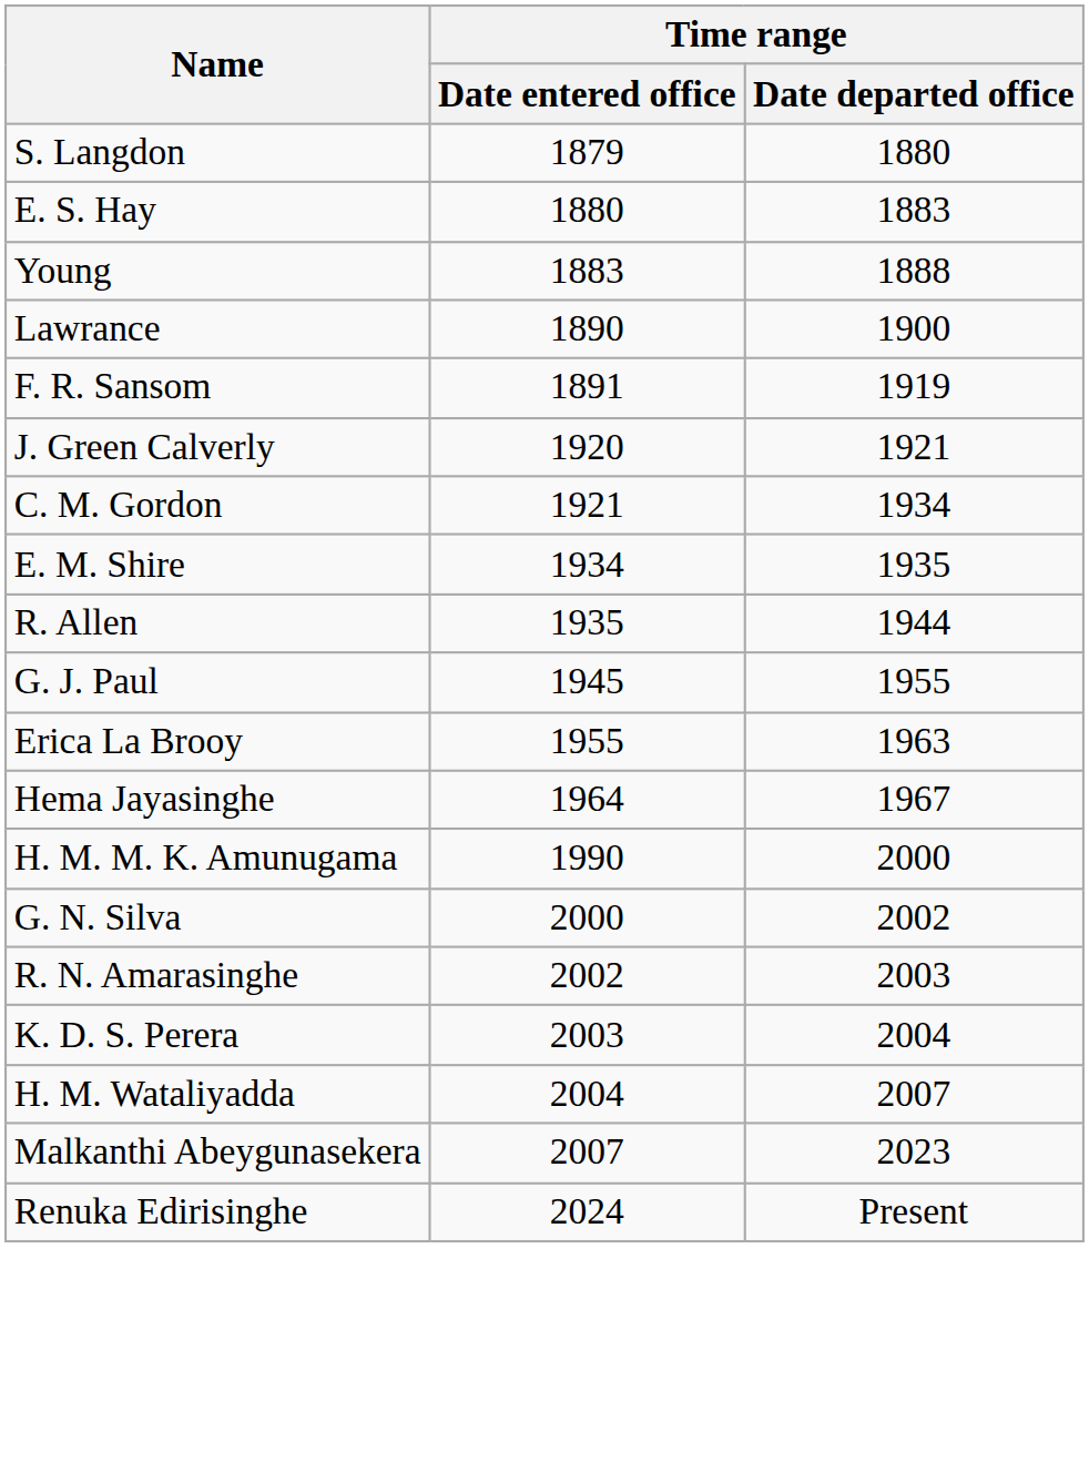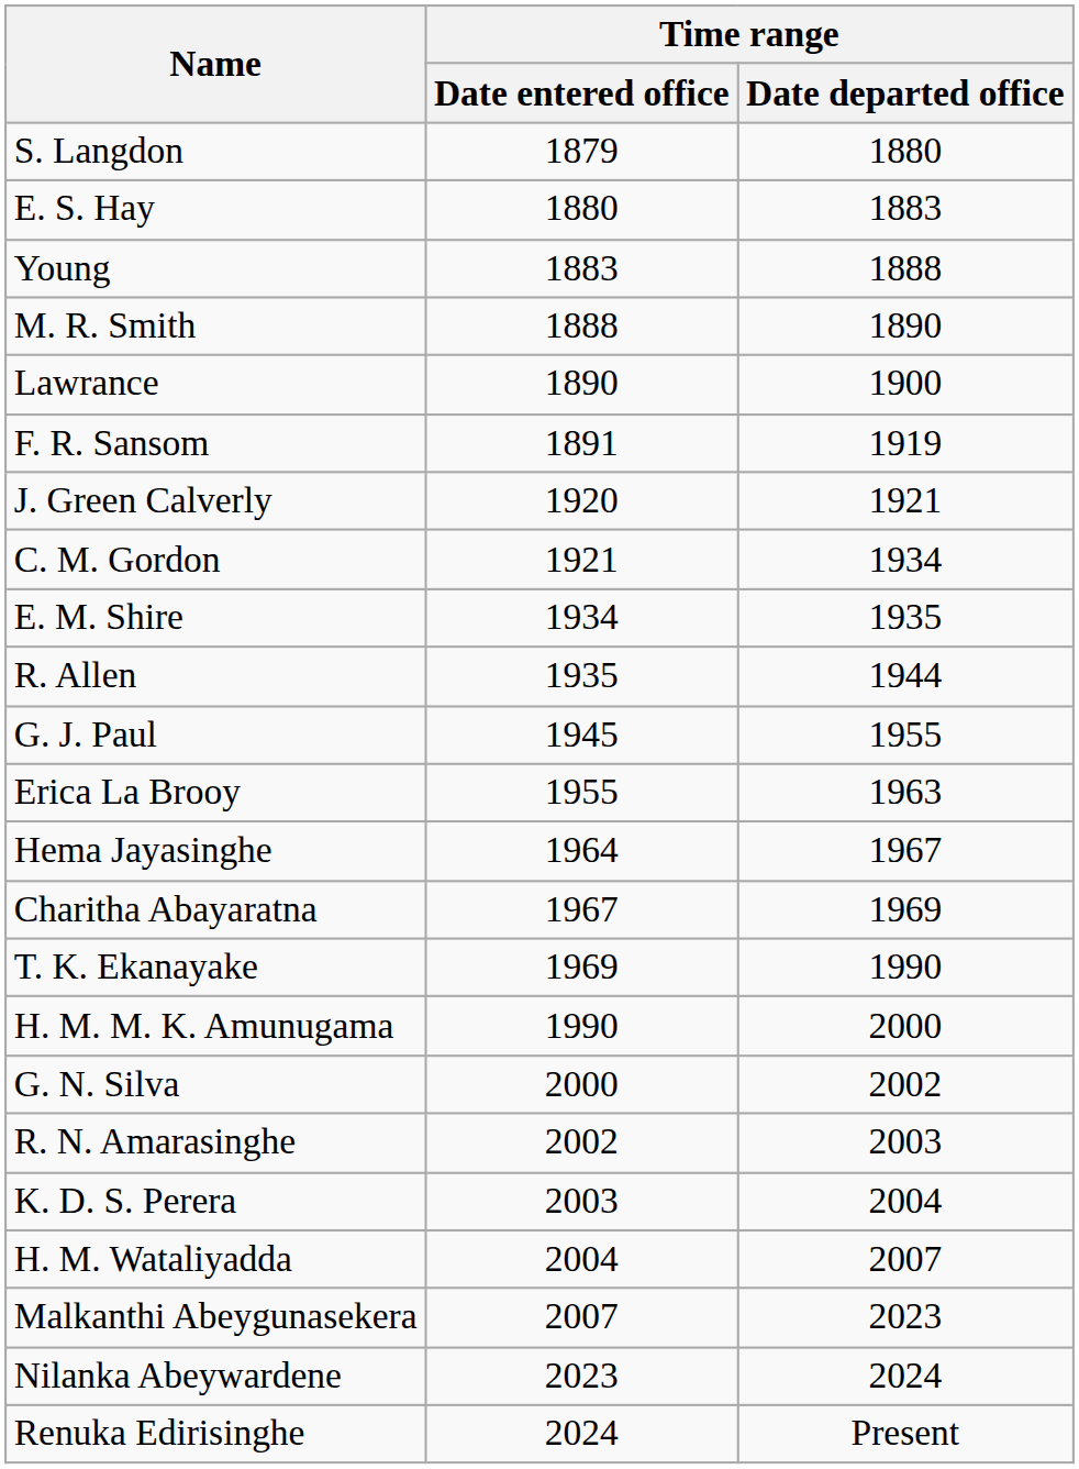+ row: M. R. Smith | 1888 | 1890
+ row: Charitha Abayaratna | 1967 | 1969
+ row: T. K. Ekanayake | 1969 | 1990
+ row: Nilanka Abeywardene | 2023 | 2024
